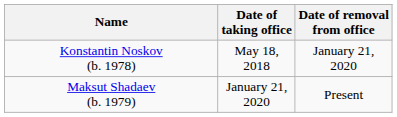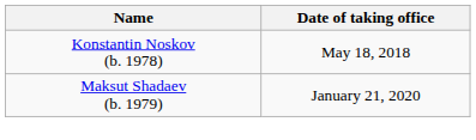- column: Date of removal from office | January 21, 2020 | Present
